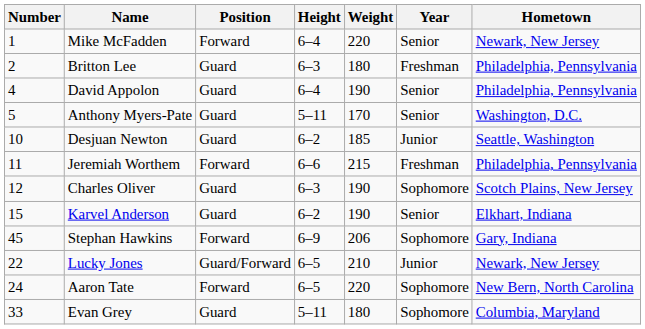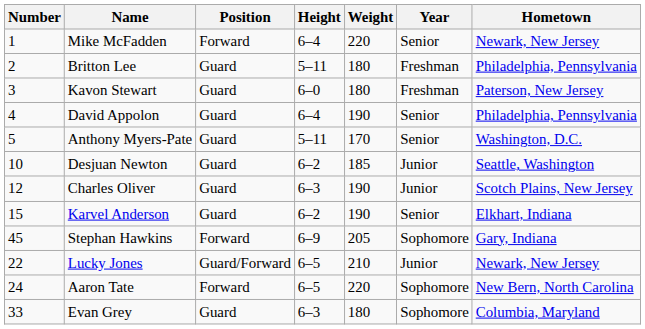Britton Lee | Height: 6–3 -> 5–11
+ row: 3 | Kavon Stewart | Guard | 6–0 | 180 | Freshman | Paterson, New Jersey
- row: 11 | Jeremiah Worthem | Forward | 6–6 | 215 | Freshman | Philadelphia, Pennsylvania
Charles Oliver | Year: Sophomore -> Junior
Stephan Hawkins | Weight: 206 -> 205
Evan Grey | Height: 5–11 -> 6–3
